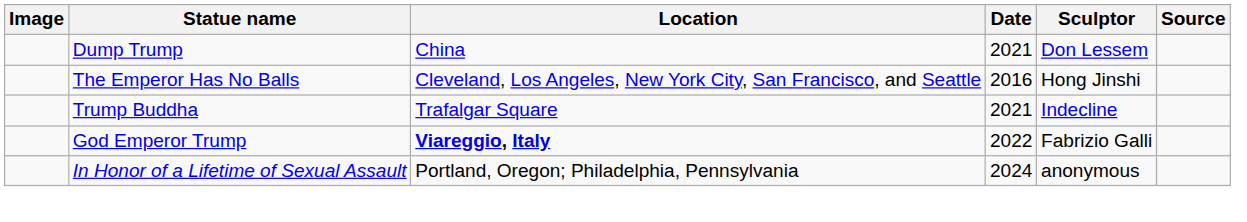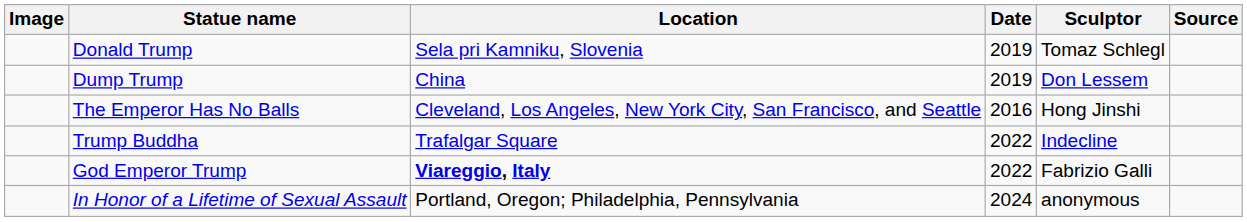+ row: Donald Trump | Sela pri Kamniku, Slovenia | 2019 | Tomaz Schlegl
Dump Trump | Date: 2021 -> 2019
Trump Buddha | Date: 2021 -> 2022
